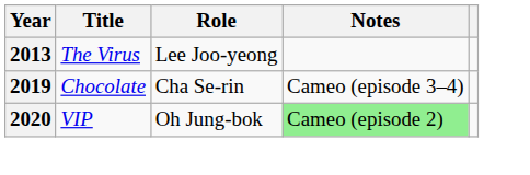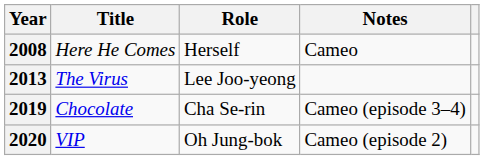+ row: 2008 | Here He Comes | Herself | Cameo
2020 | Notes: lightgreen background -> no background
